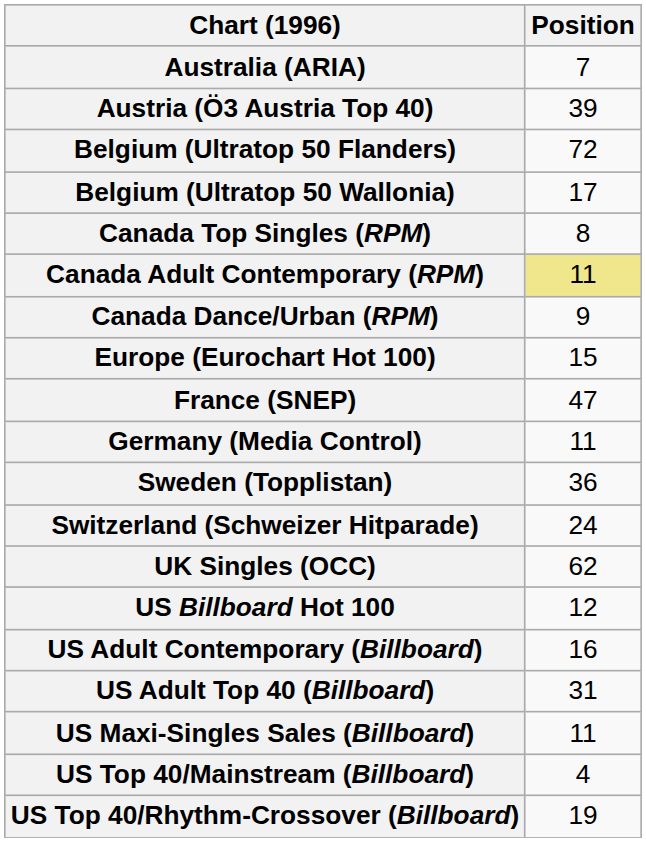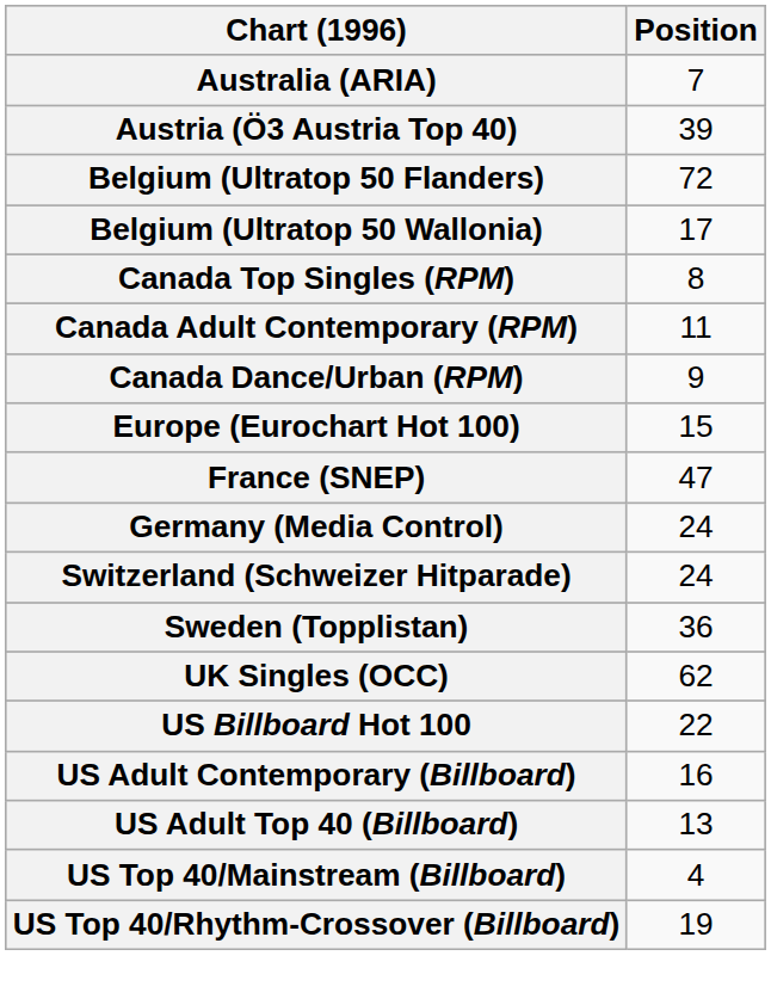Canada Adult Contemporary (RPM) | Position: khaki background -> no background
Germany (Media Control) | Position: 11 -> 24
rows swapped: Sweden (Topplistan) <-> Switzerland (Schweizer Hitparade)
US Billboard Hot 100 | Position: 12 -> 22
US Adult Top 40 (Billboard) | Position: 31 -> 13
- row: US Maxi-Singles Sales (Billboard) | 11
